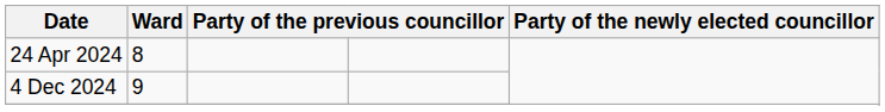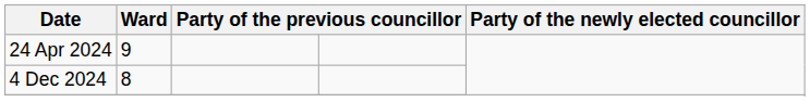24 Apr 2024 | Ward: 8 -> 9
4 Dec 2024 | Ward: 9 -> 8
